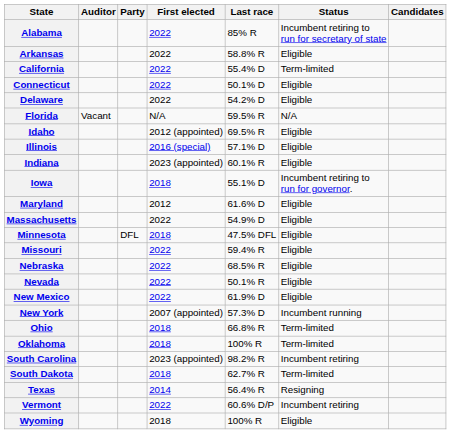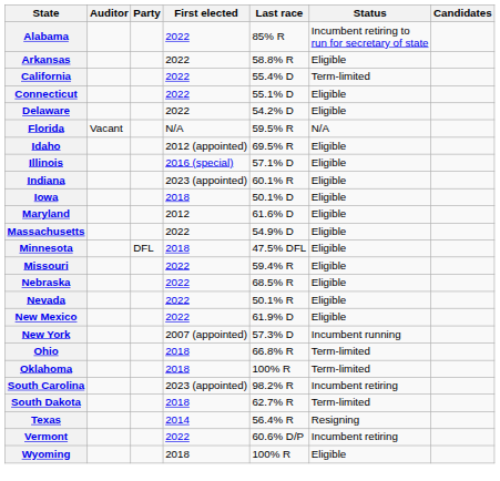Connecticut | Last race: 50.1% D -> 55.1% D
Iowa | Last race: 55.1% D -> 50.1% D
Iowa | Status: Incumbent retiring to run for governor. -> Eligible
